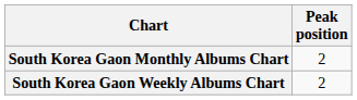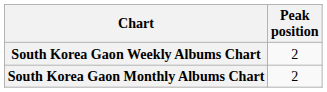rows swapped: South Korea Gaon Weekly Albums Chart <-> South Korea Gaon Monthly Albums Chart
